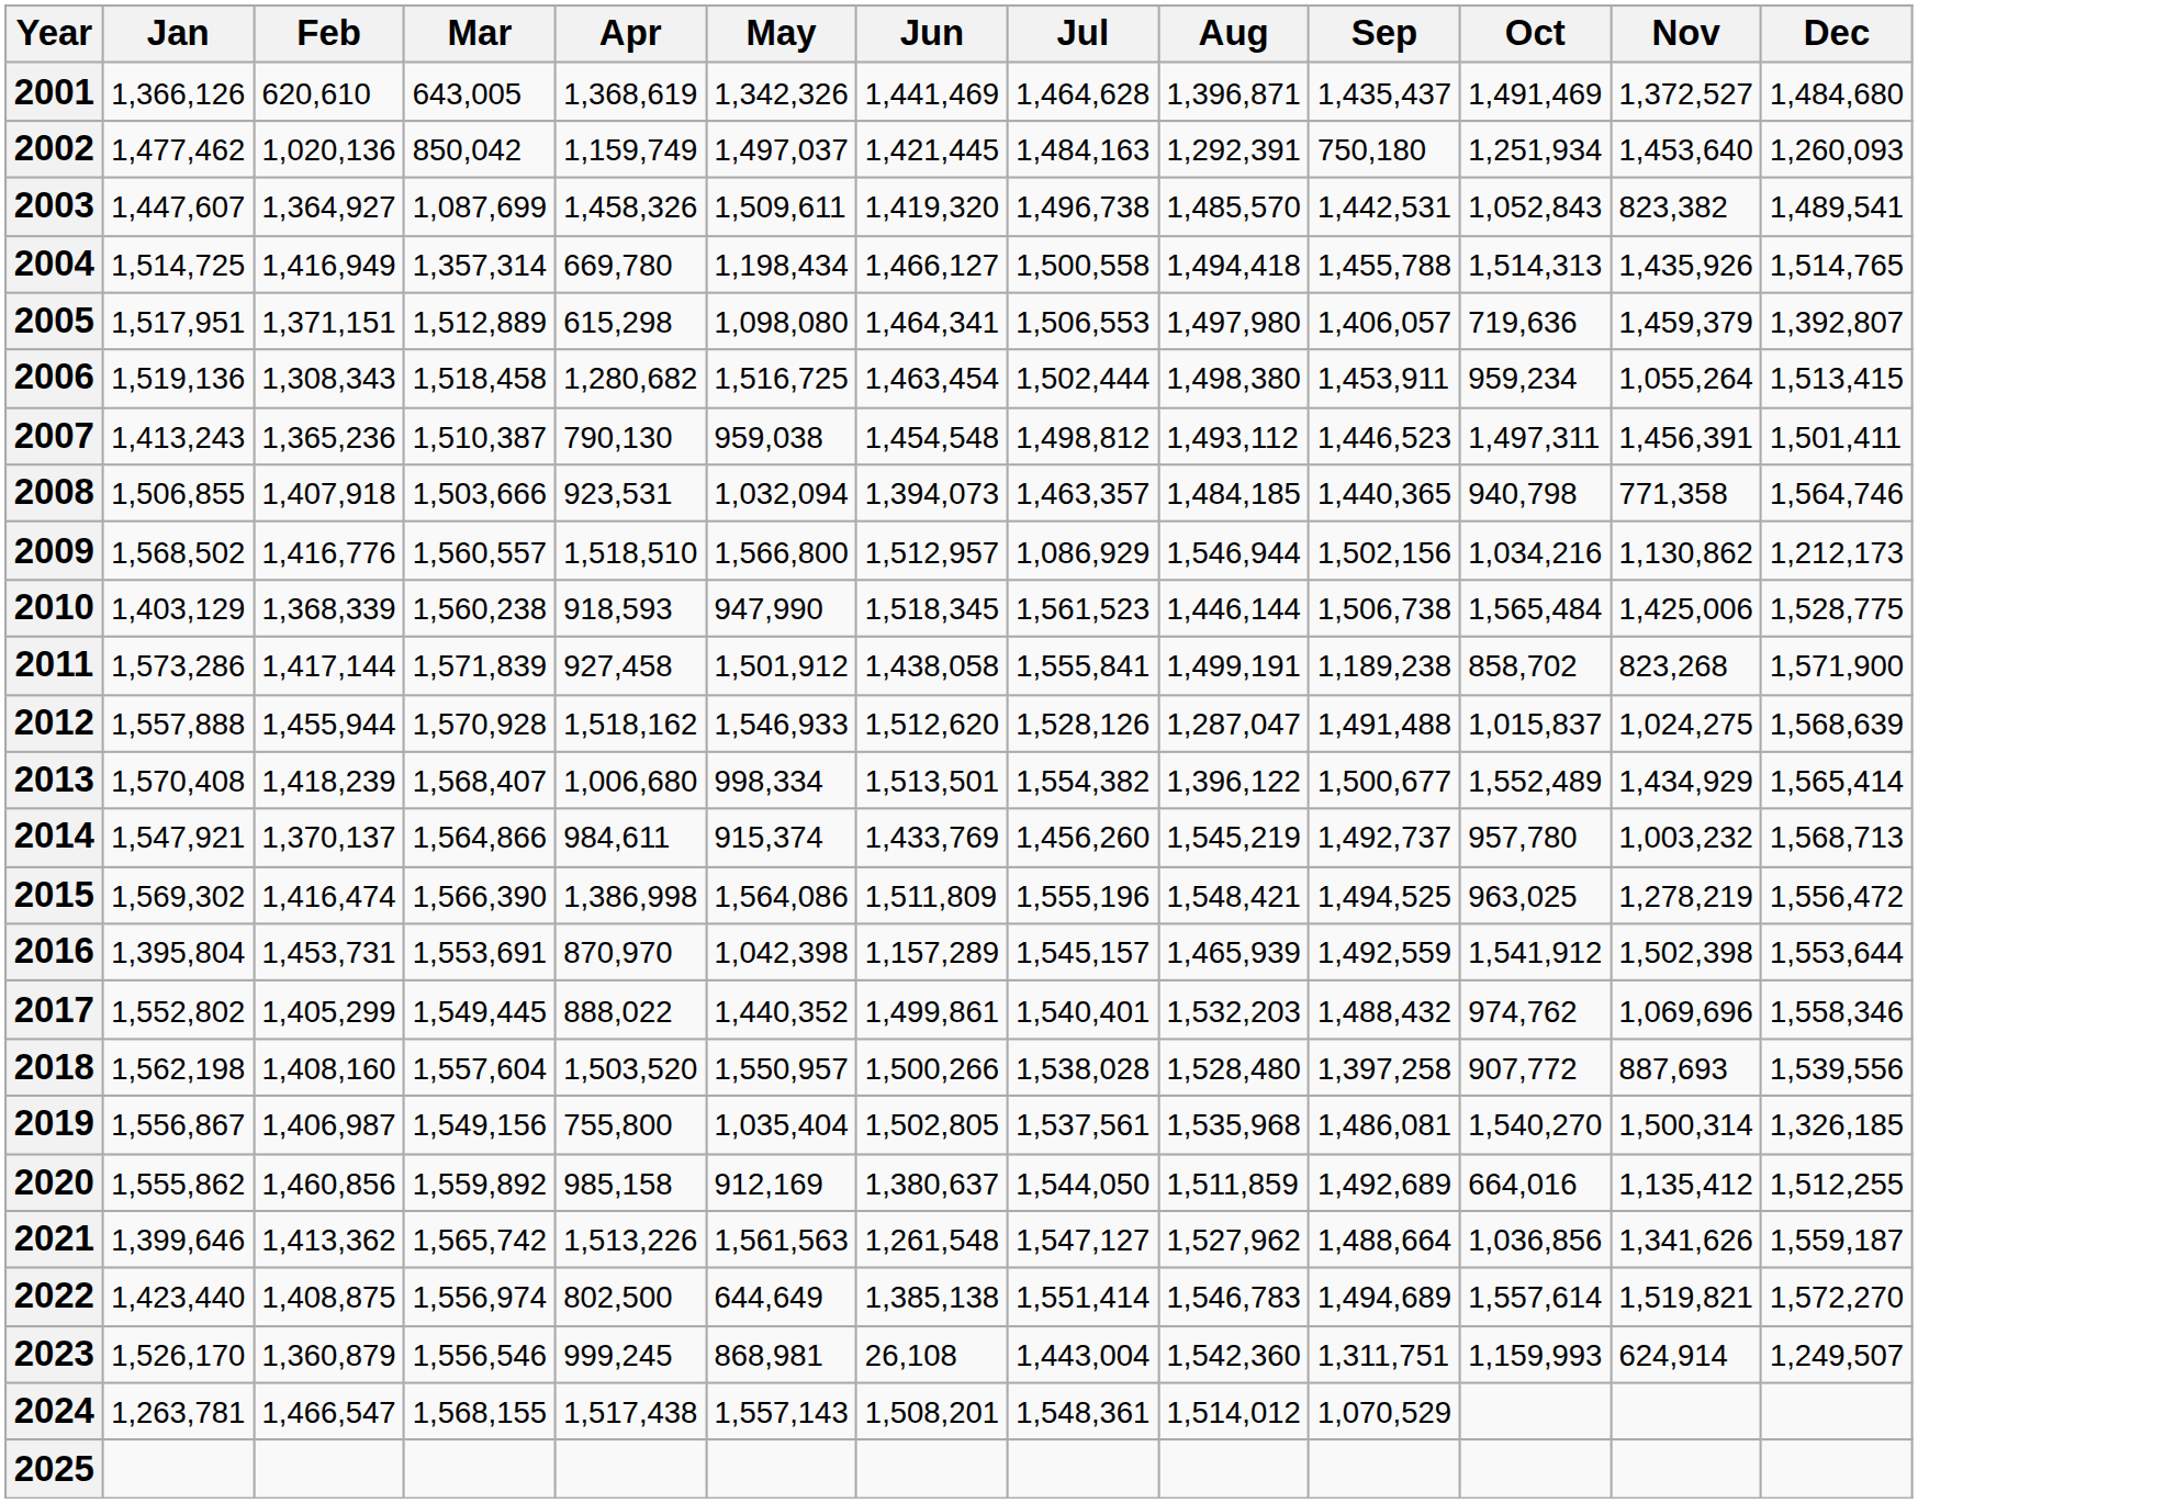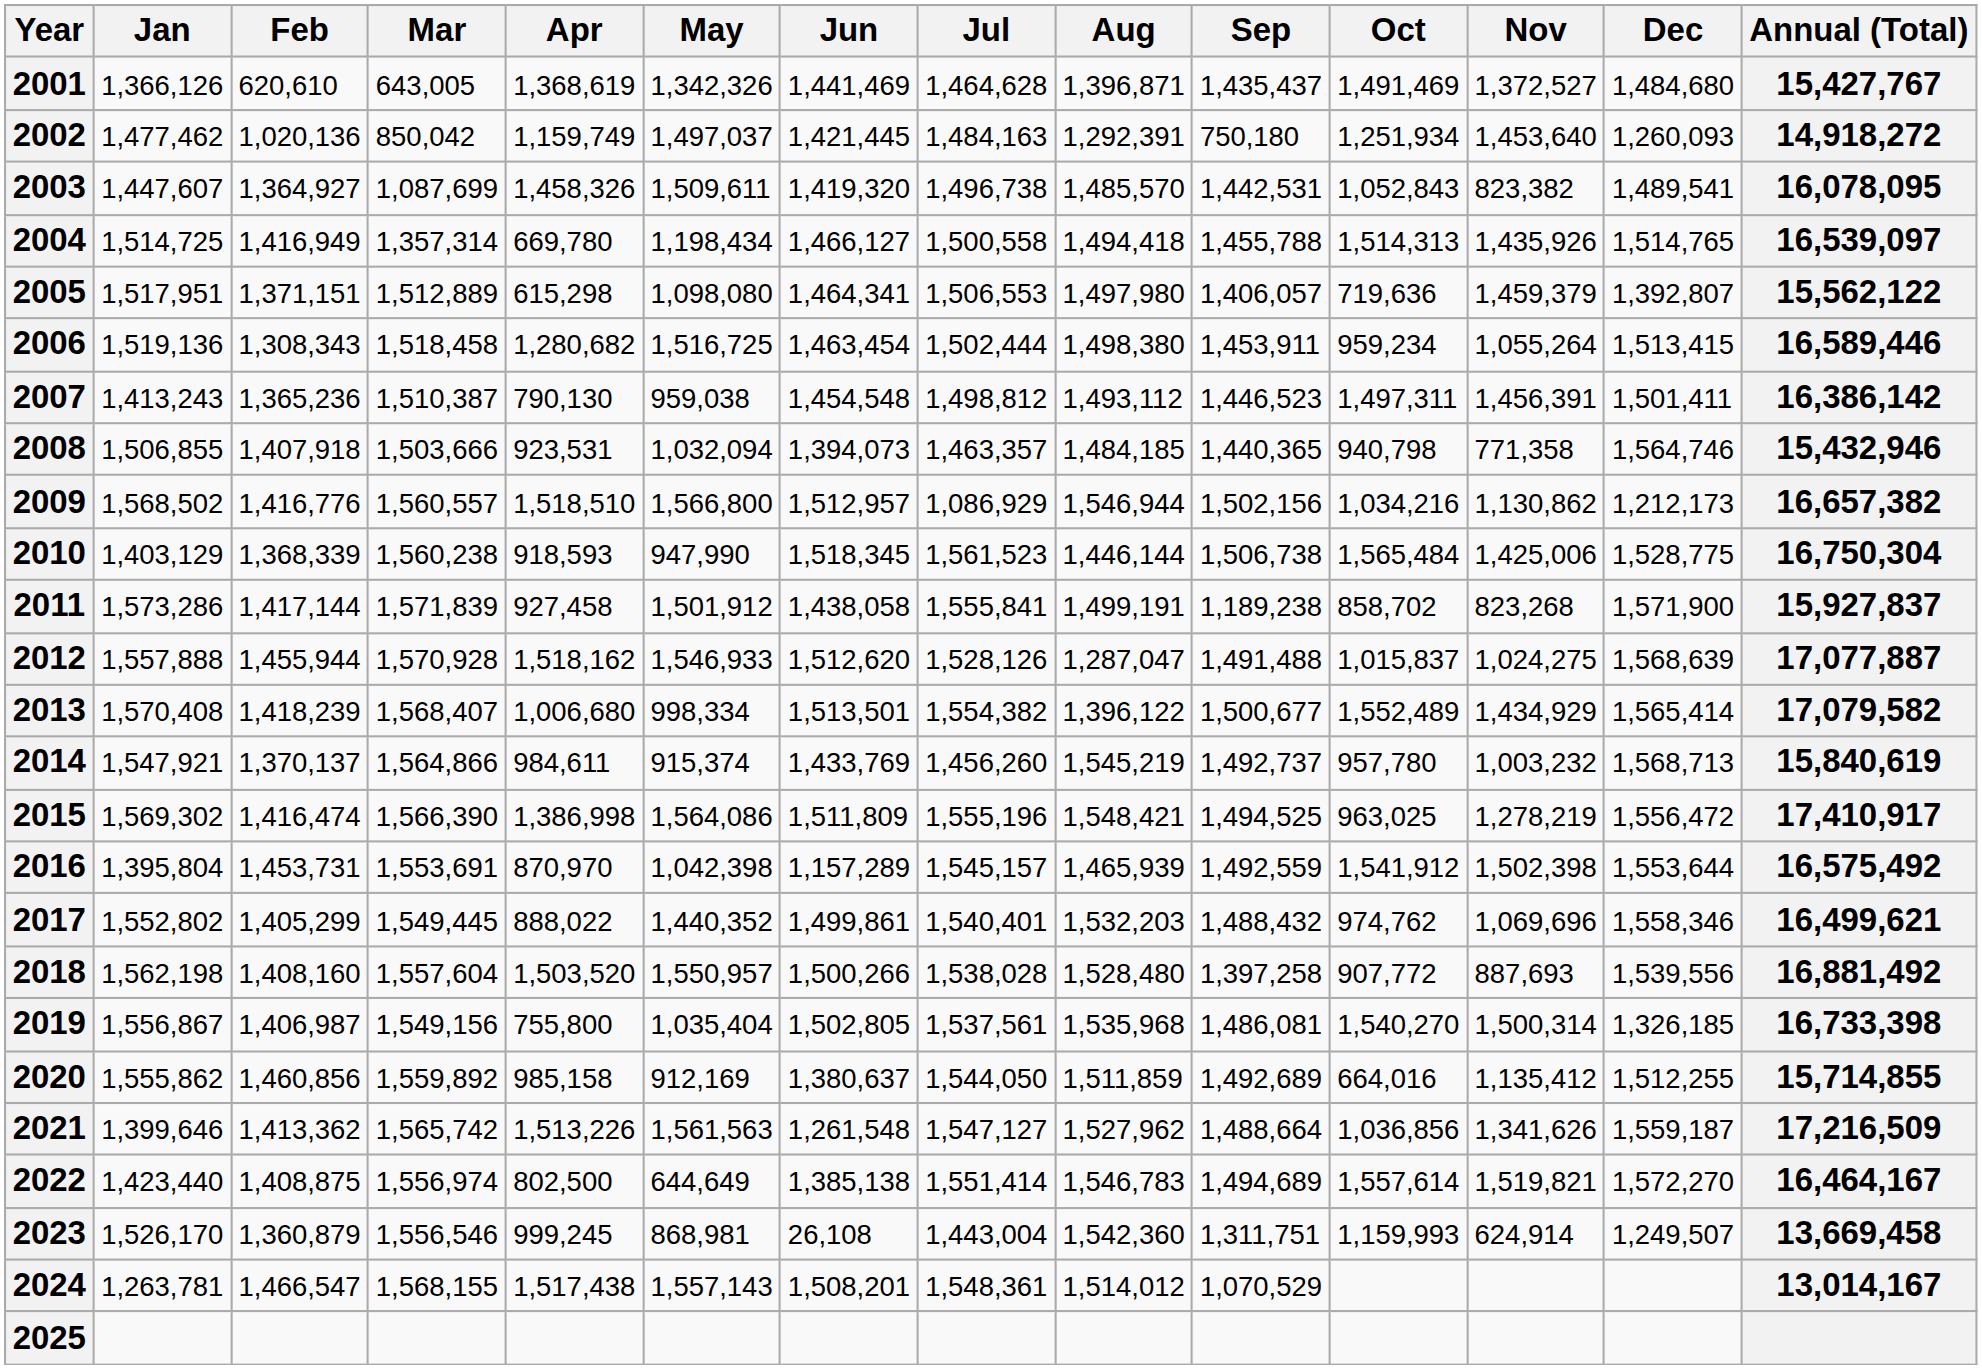+ column: Annual (Total) | 15,427,767 | 14,918,272 | 16,078,095 | 16,539,097 | 15,562,122 | 16,589,446 | 16,386,142 | 15,432,946 | 16,657,382 | 16,750,304 | 15,927,837 | 17,077,887 | 17,079,582 | 15,840,619 | 17,410,917 | 16,575,492 | 16,499,621 | 16,881,492 | 16,733,398 | 15,714,855 | 17,216,509 | 16,464,167 | 13,669,458 | 13,014,167
